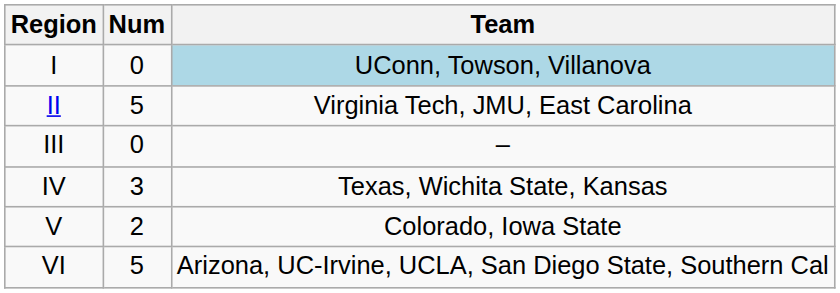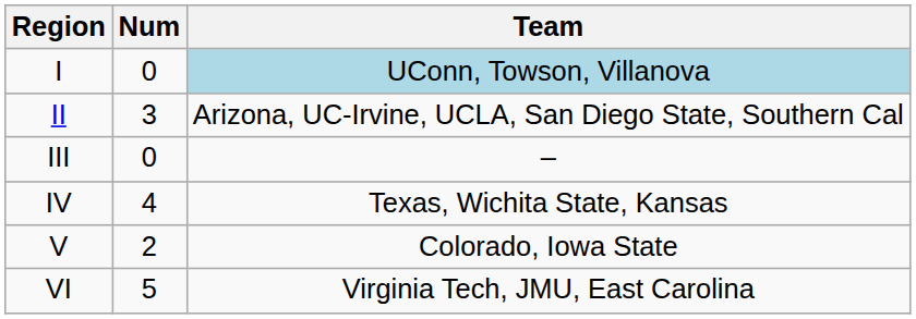II | Num: 5 -> 3
II | Team: Virginia Tech, JMU, East Carolina -> Arizona, UC-Irvine, UCLA, San Diego State, Southern Cal
IV | Num: 3 -> 4
VI | Team: Arizona, UC-Irvine, UCLA, San Diego State, Southern Cal -> Virginia Tech, JMU, East Carolina
